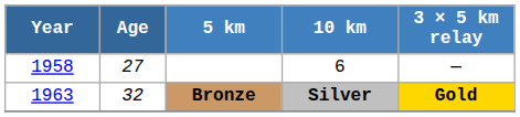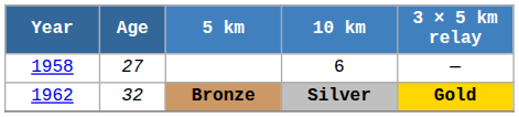Bronze | Year: 1963 -> 1962
